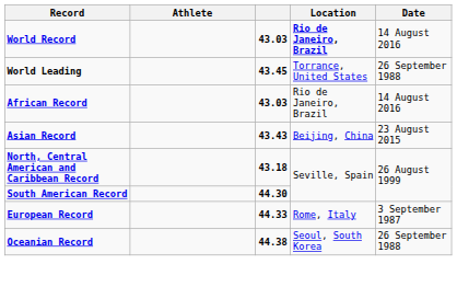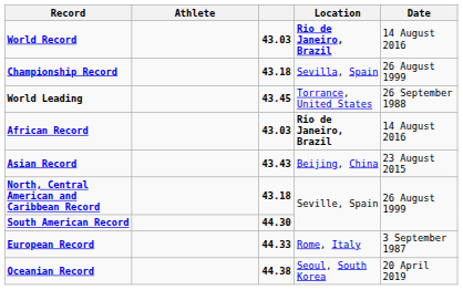+ row: Championship Record | 43.18 | Sevilla, Spain | 26 August 1999
African Record | Location: normal -> bold
Oceanian Record | Date: 26 September 1988 -> 20 April 2019
